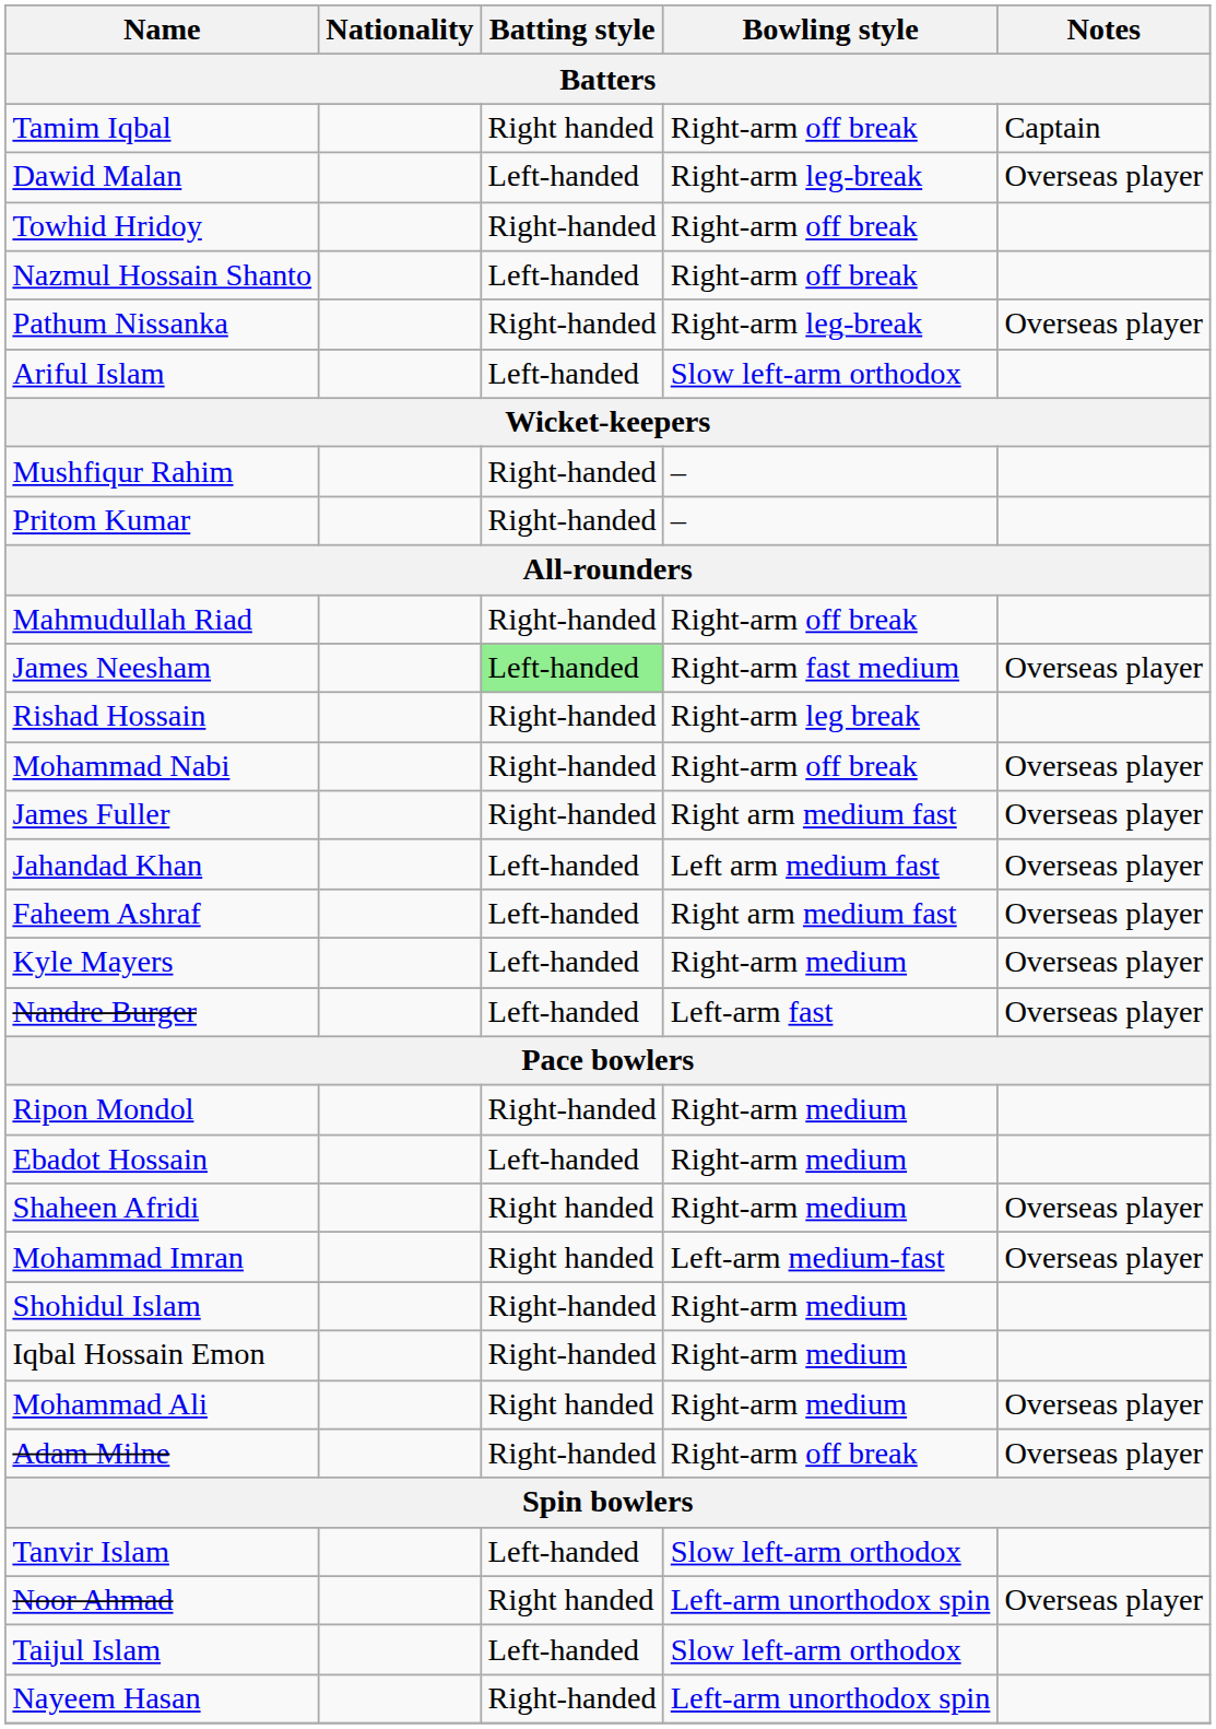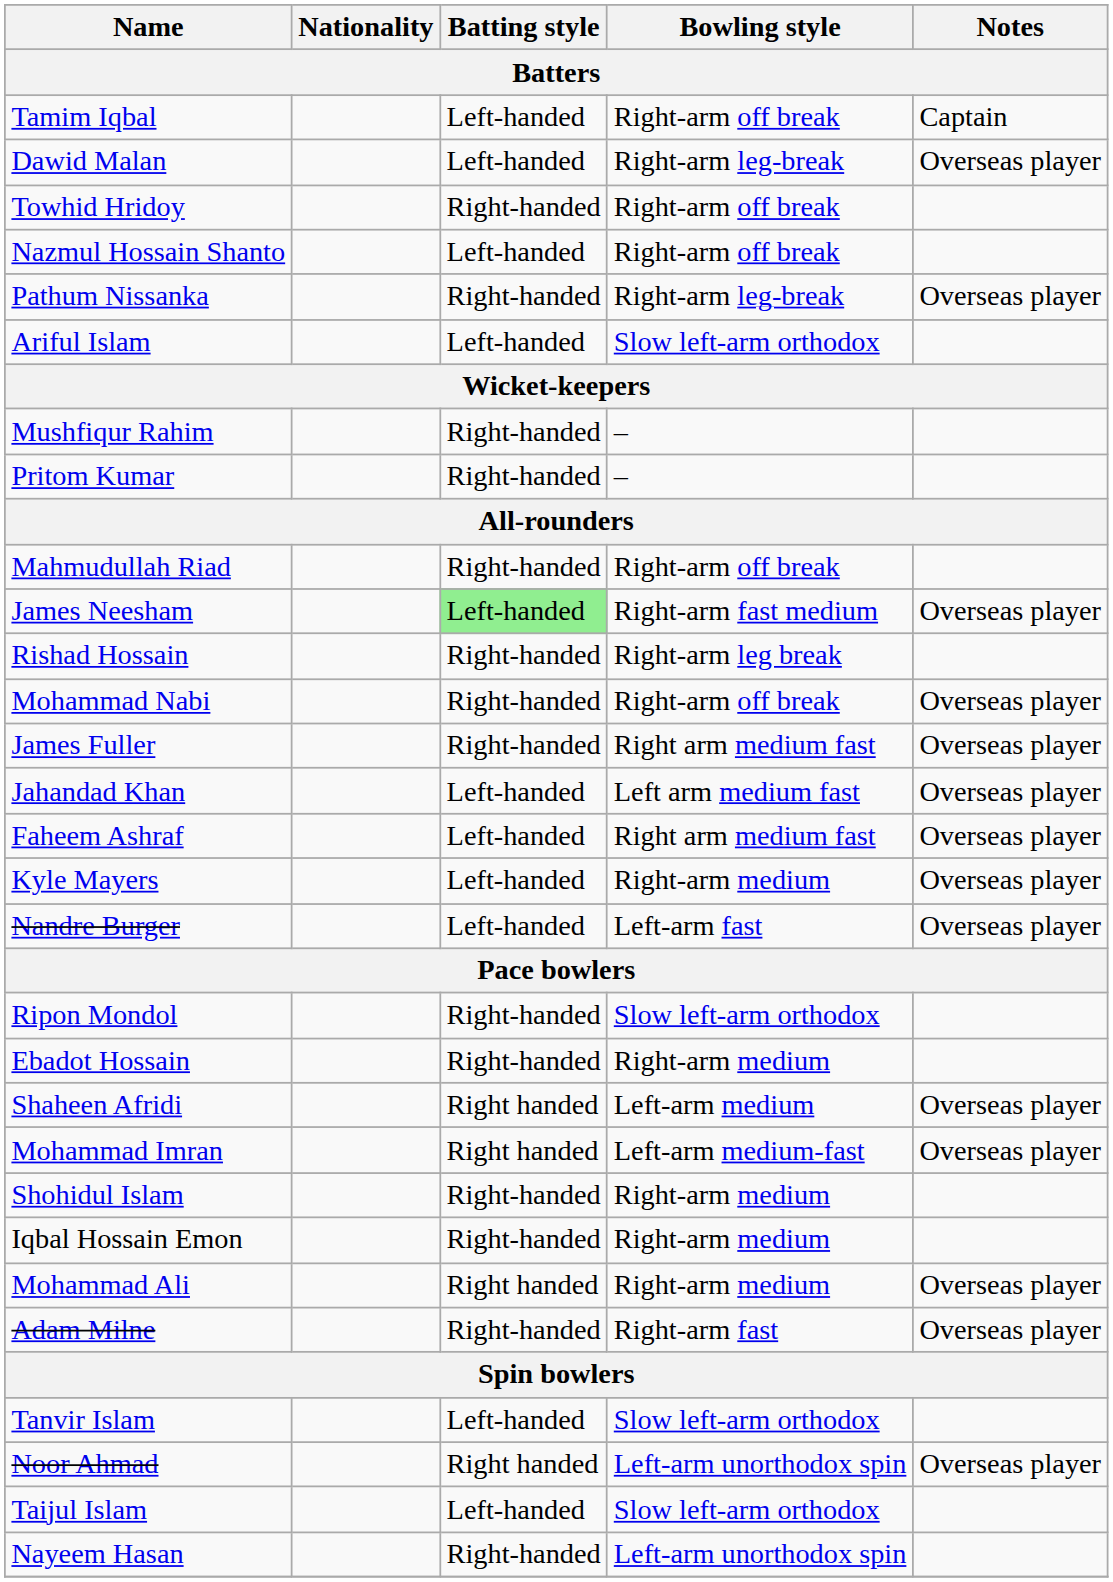Tamim Iqbal | Batting style: Right handed -> Left-handed
Ripon Mondol | Bowling style: Right-arm medium -> Slow left-arm orthodox
Ebadot Hossain | Batting style: Left-handed -> Right-handed
Shaheen Afridi | Bowling style: Right-arm medium -> Left-arm medium
Adam Milne | Bowling style: Right-arm off break -> Right-arm fast
